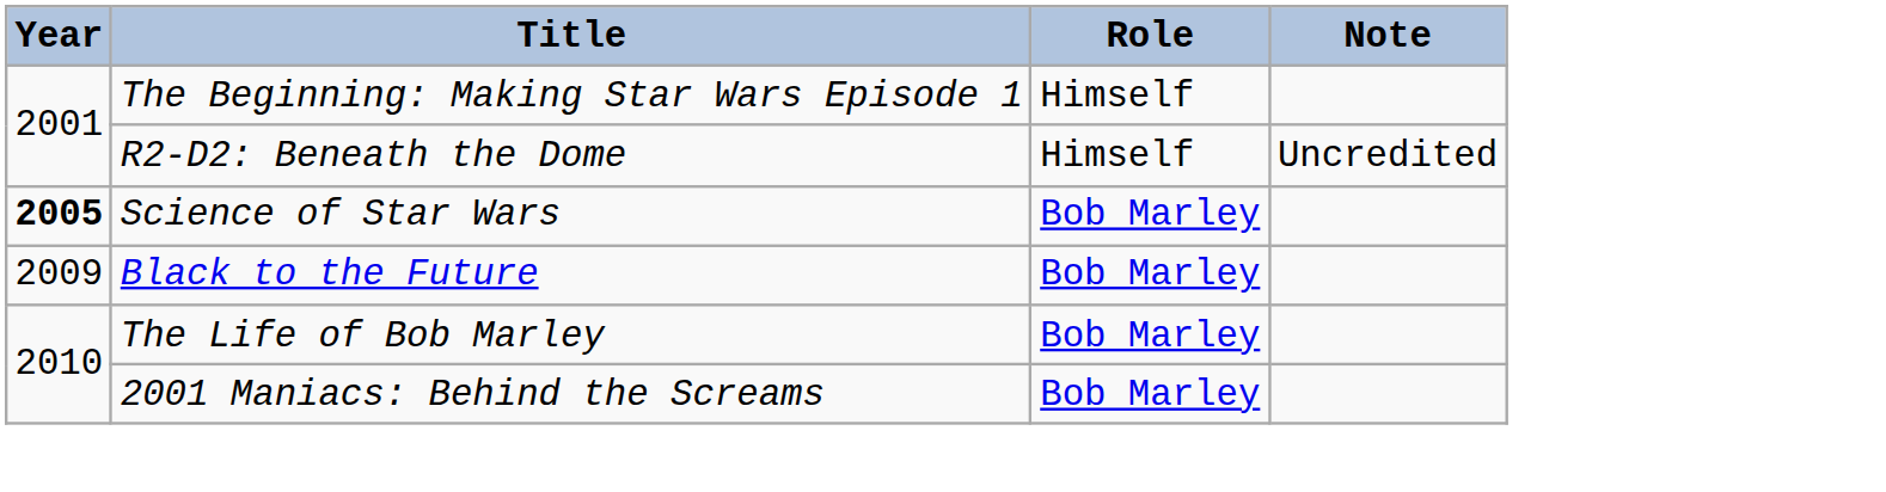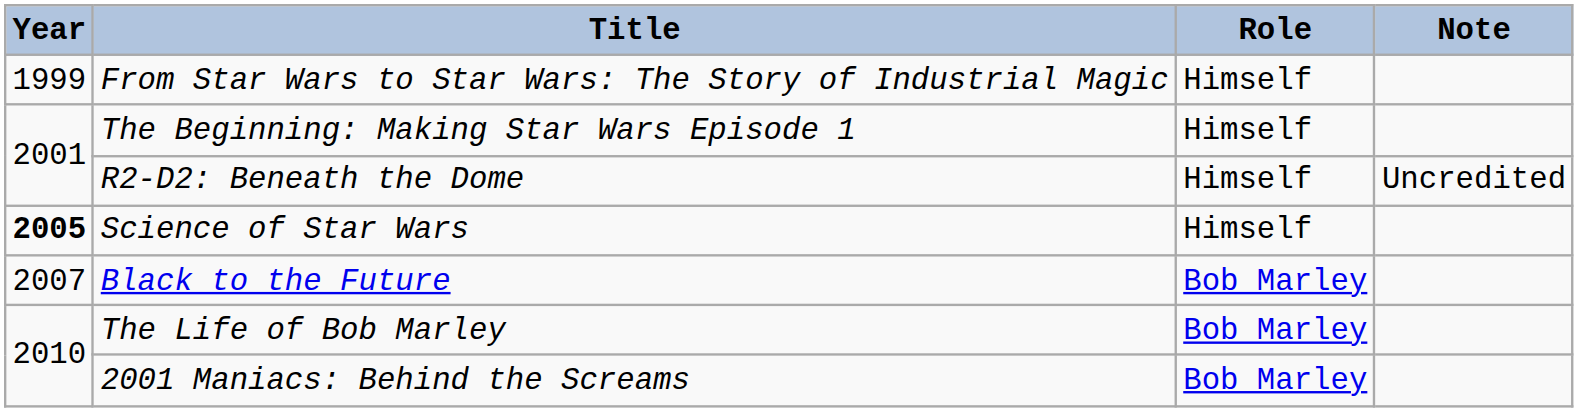+ row: 1999 | From Star Wars to Star Wars: The Story of Industrial Magic | Himself
Science of Star Wars | Role: Bob Marley -> Himself
Black to the Future | Year: 2009 -> 2007
